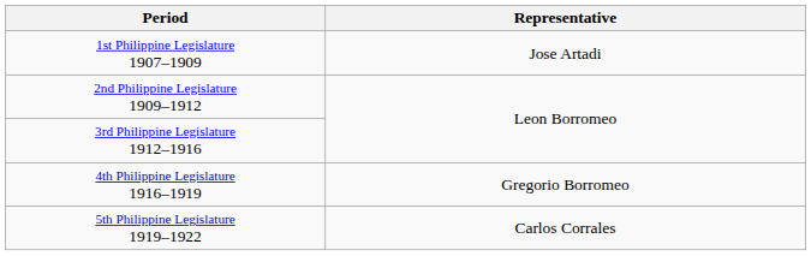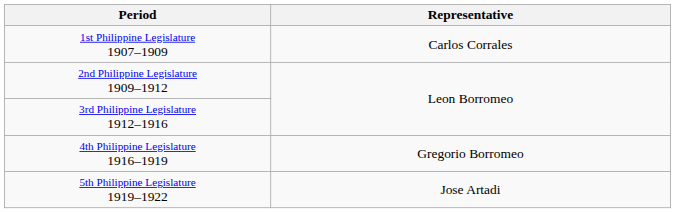1st Philippine Legislature 1907–1909 | Representative: Jose Artadi -> Carlos Corrales
5th Philippine Legislature 1919–1922 | Representative: Carlos Corrales -> Jose Artadi
